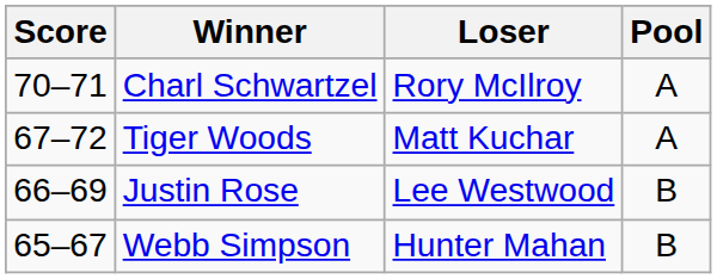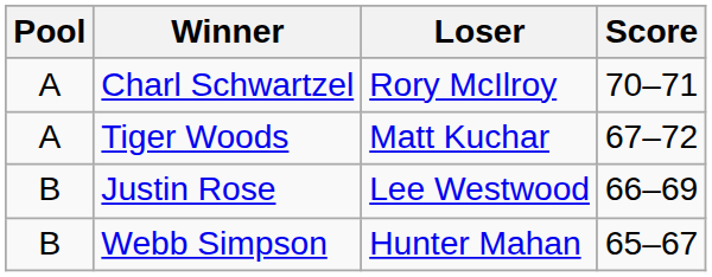columns swapped: Pool <-> Score
